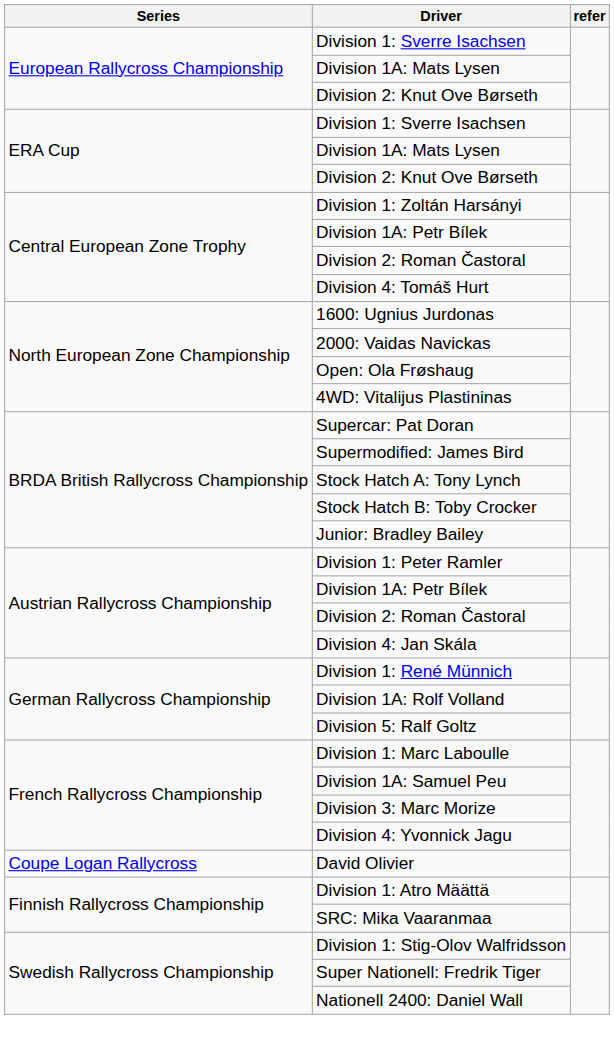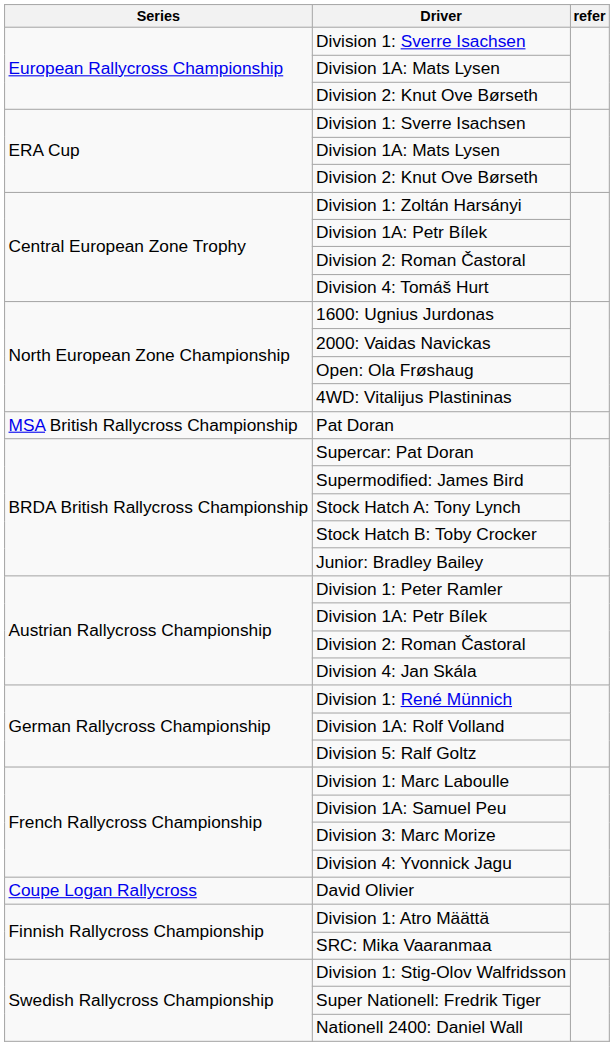+ row: MSA British Rallycross Championship | Pat Doran
